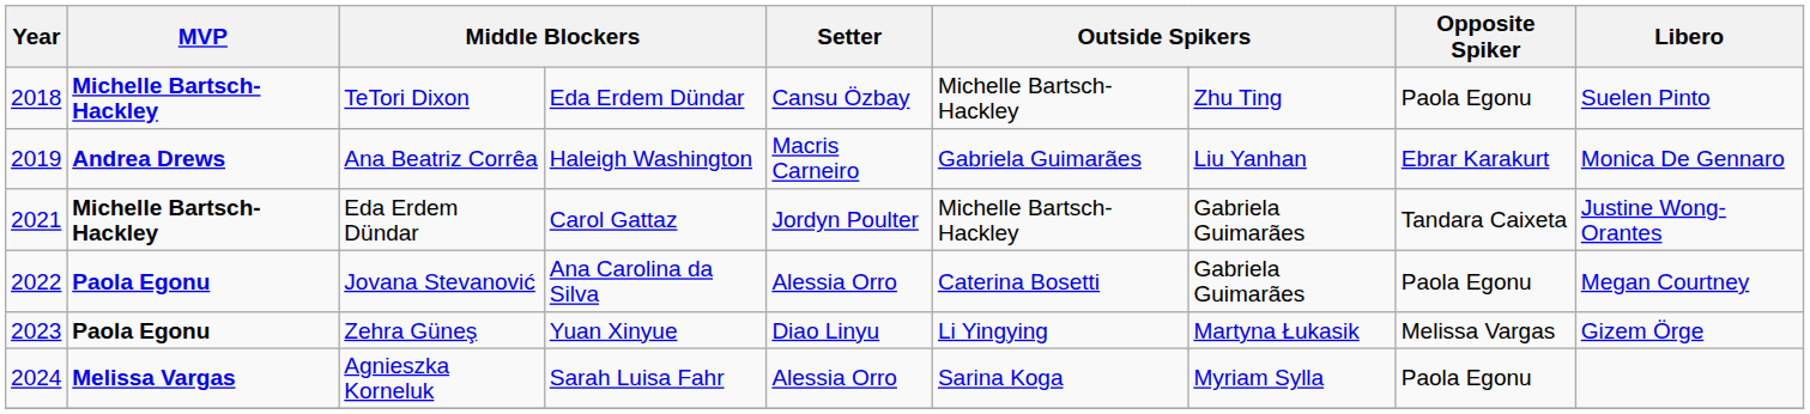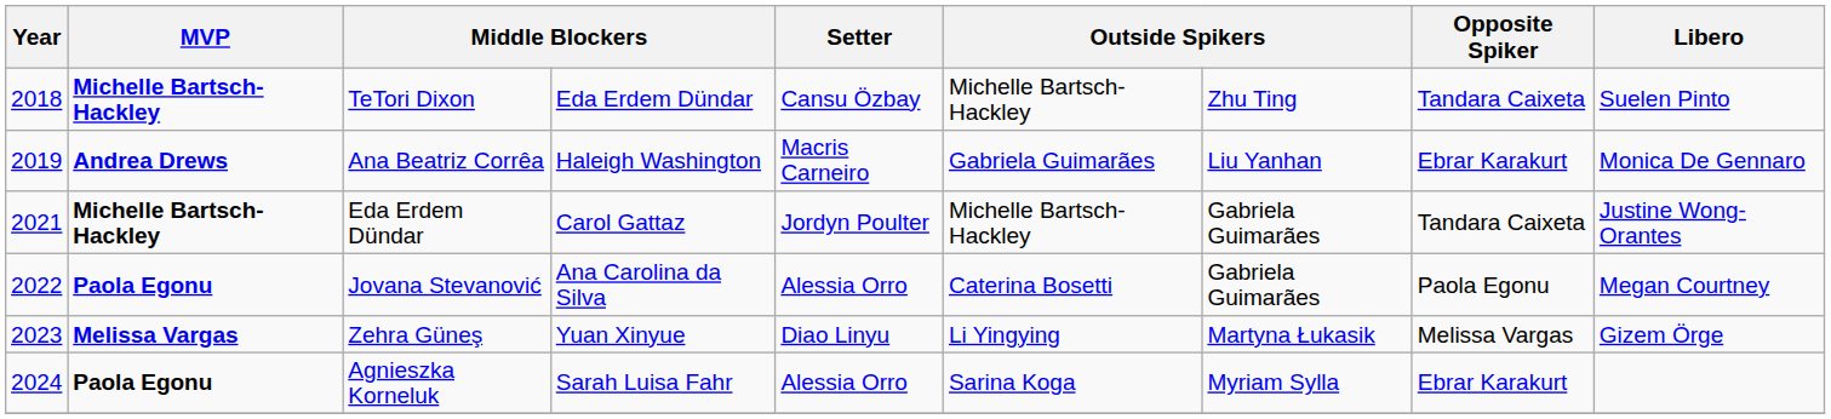TeTori Dixon | Opposite Spiker: Paola Egonu -> Tandara Caixeta
Zehra Güneş | MVP: Paola Egonu -> Melissa Vargas
Agnieszka Korneluk | MVP: Melissa Vargas -> Paola Egonu
Agnieszka Korneluk | Opposite Spiker: Paola Egonu -> Ebrar Karakurt
